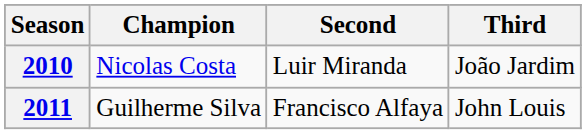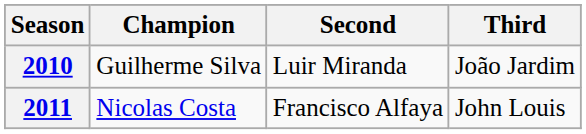2010 | Champion: Nicolas Costa -> Guilherme Silva
2011 | Champion: Guilherme Silva -> Nicolas Costa
